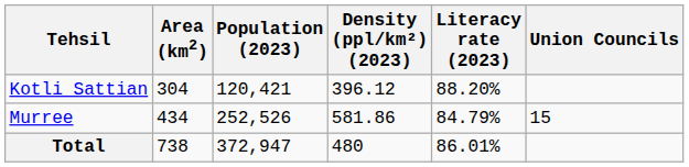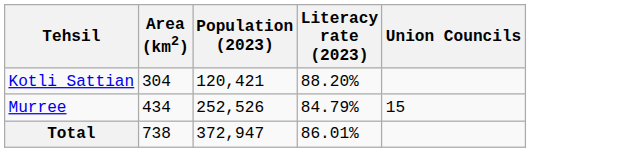- column: Density (ppl/km²) (2023) | 396.12 | 581.86 | 480
